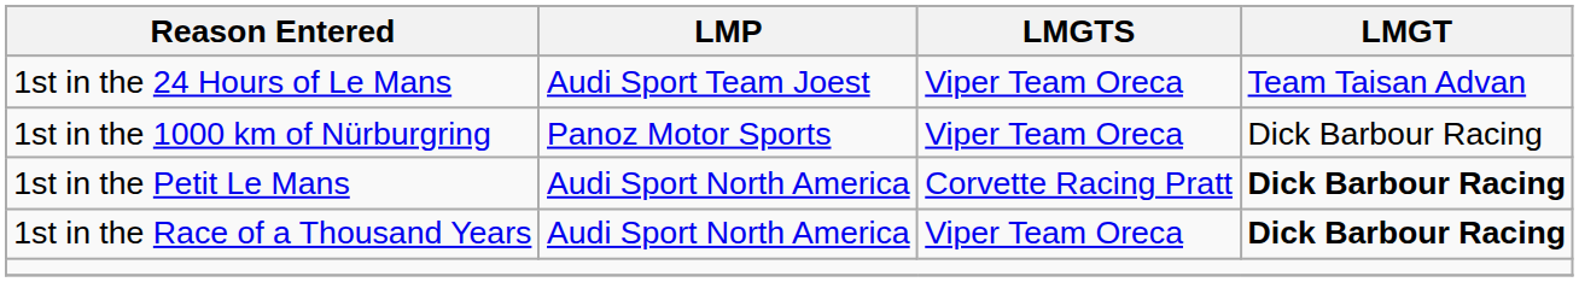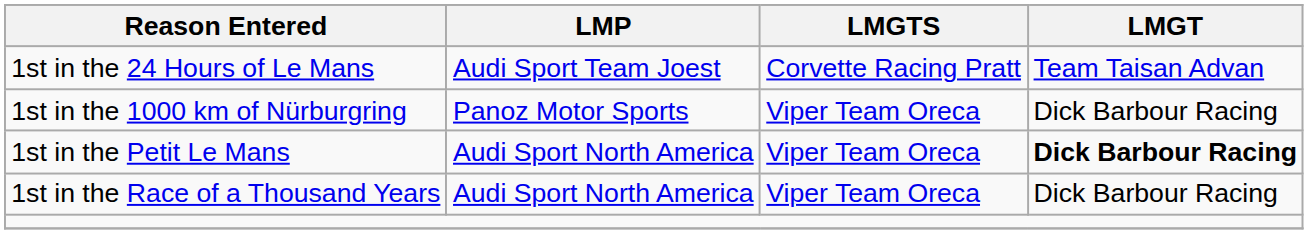1st in the 24 Hours of Le Mans | LMGTS: Viper Team Oreca -> Corvette Racing Pratt
1st in the Petit Le Mans | LMGTS: Corvette Racing Pratt -> Viper Team Oreca
1st in the Race of a Thousand Years | LMGT: bold -> normal
